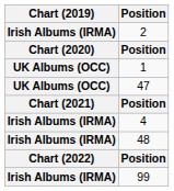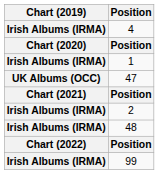rows swapped: 4 <-> 2
1 | Chart (2019): UK Albums (OCC) -> Irish Albums (IRMA)
